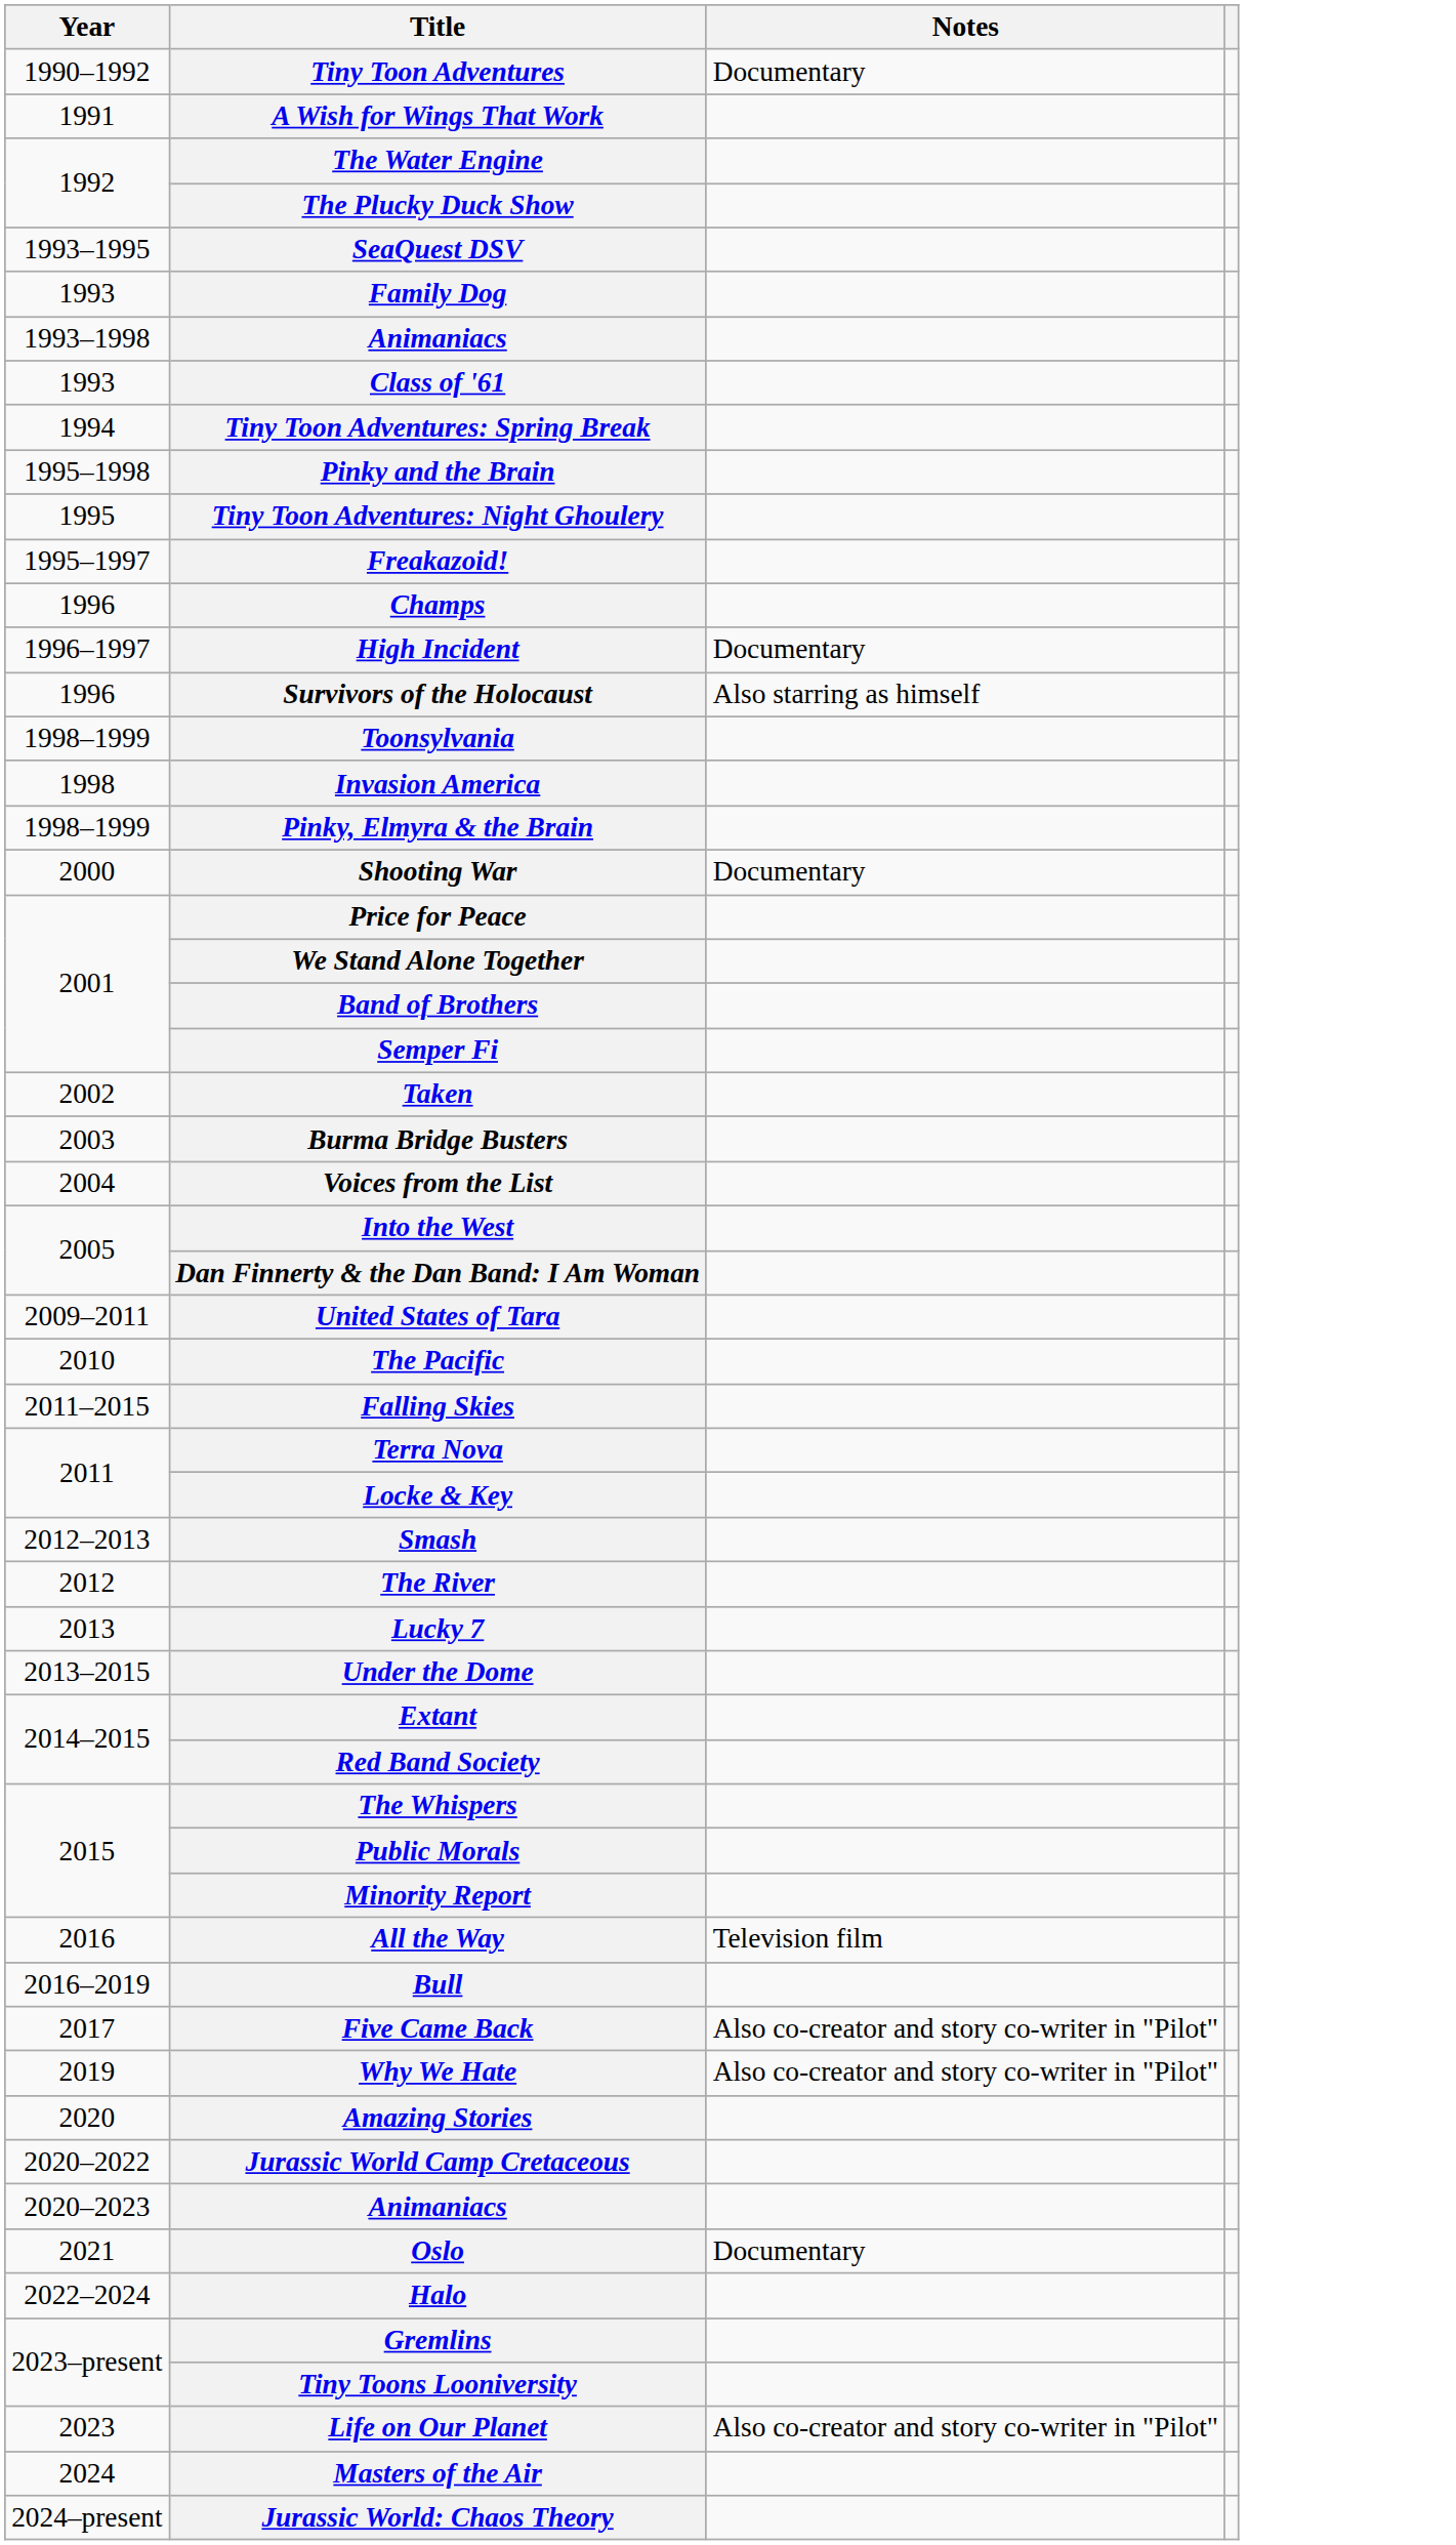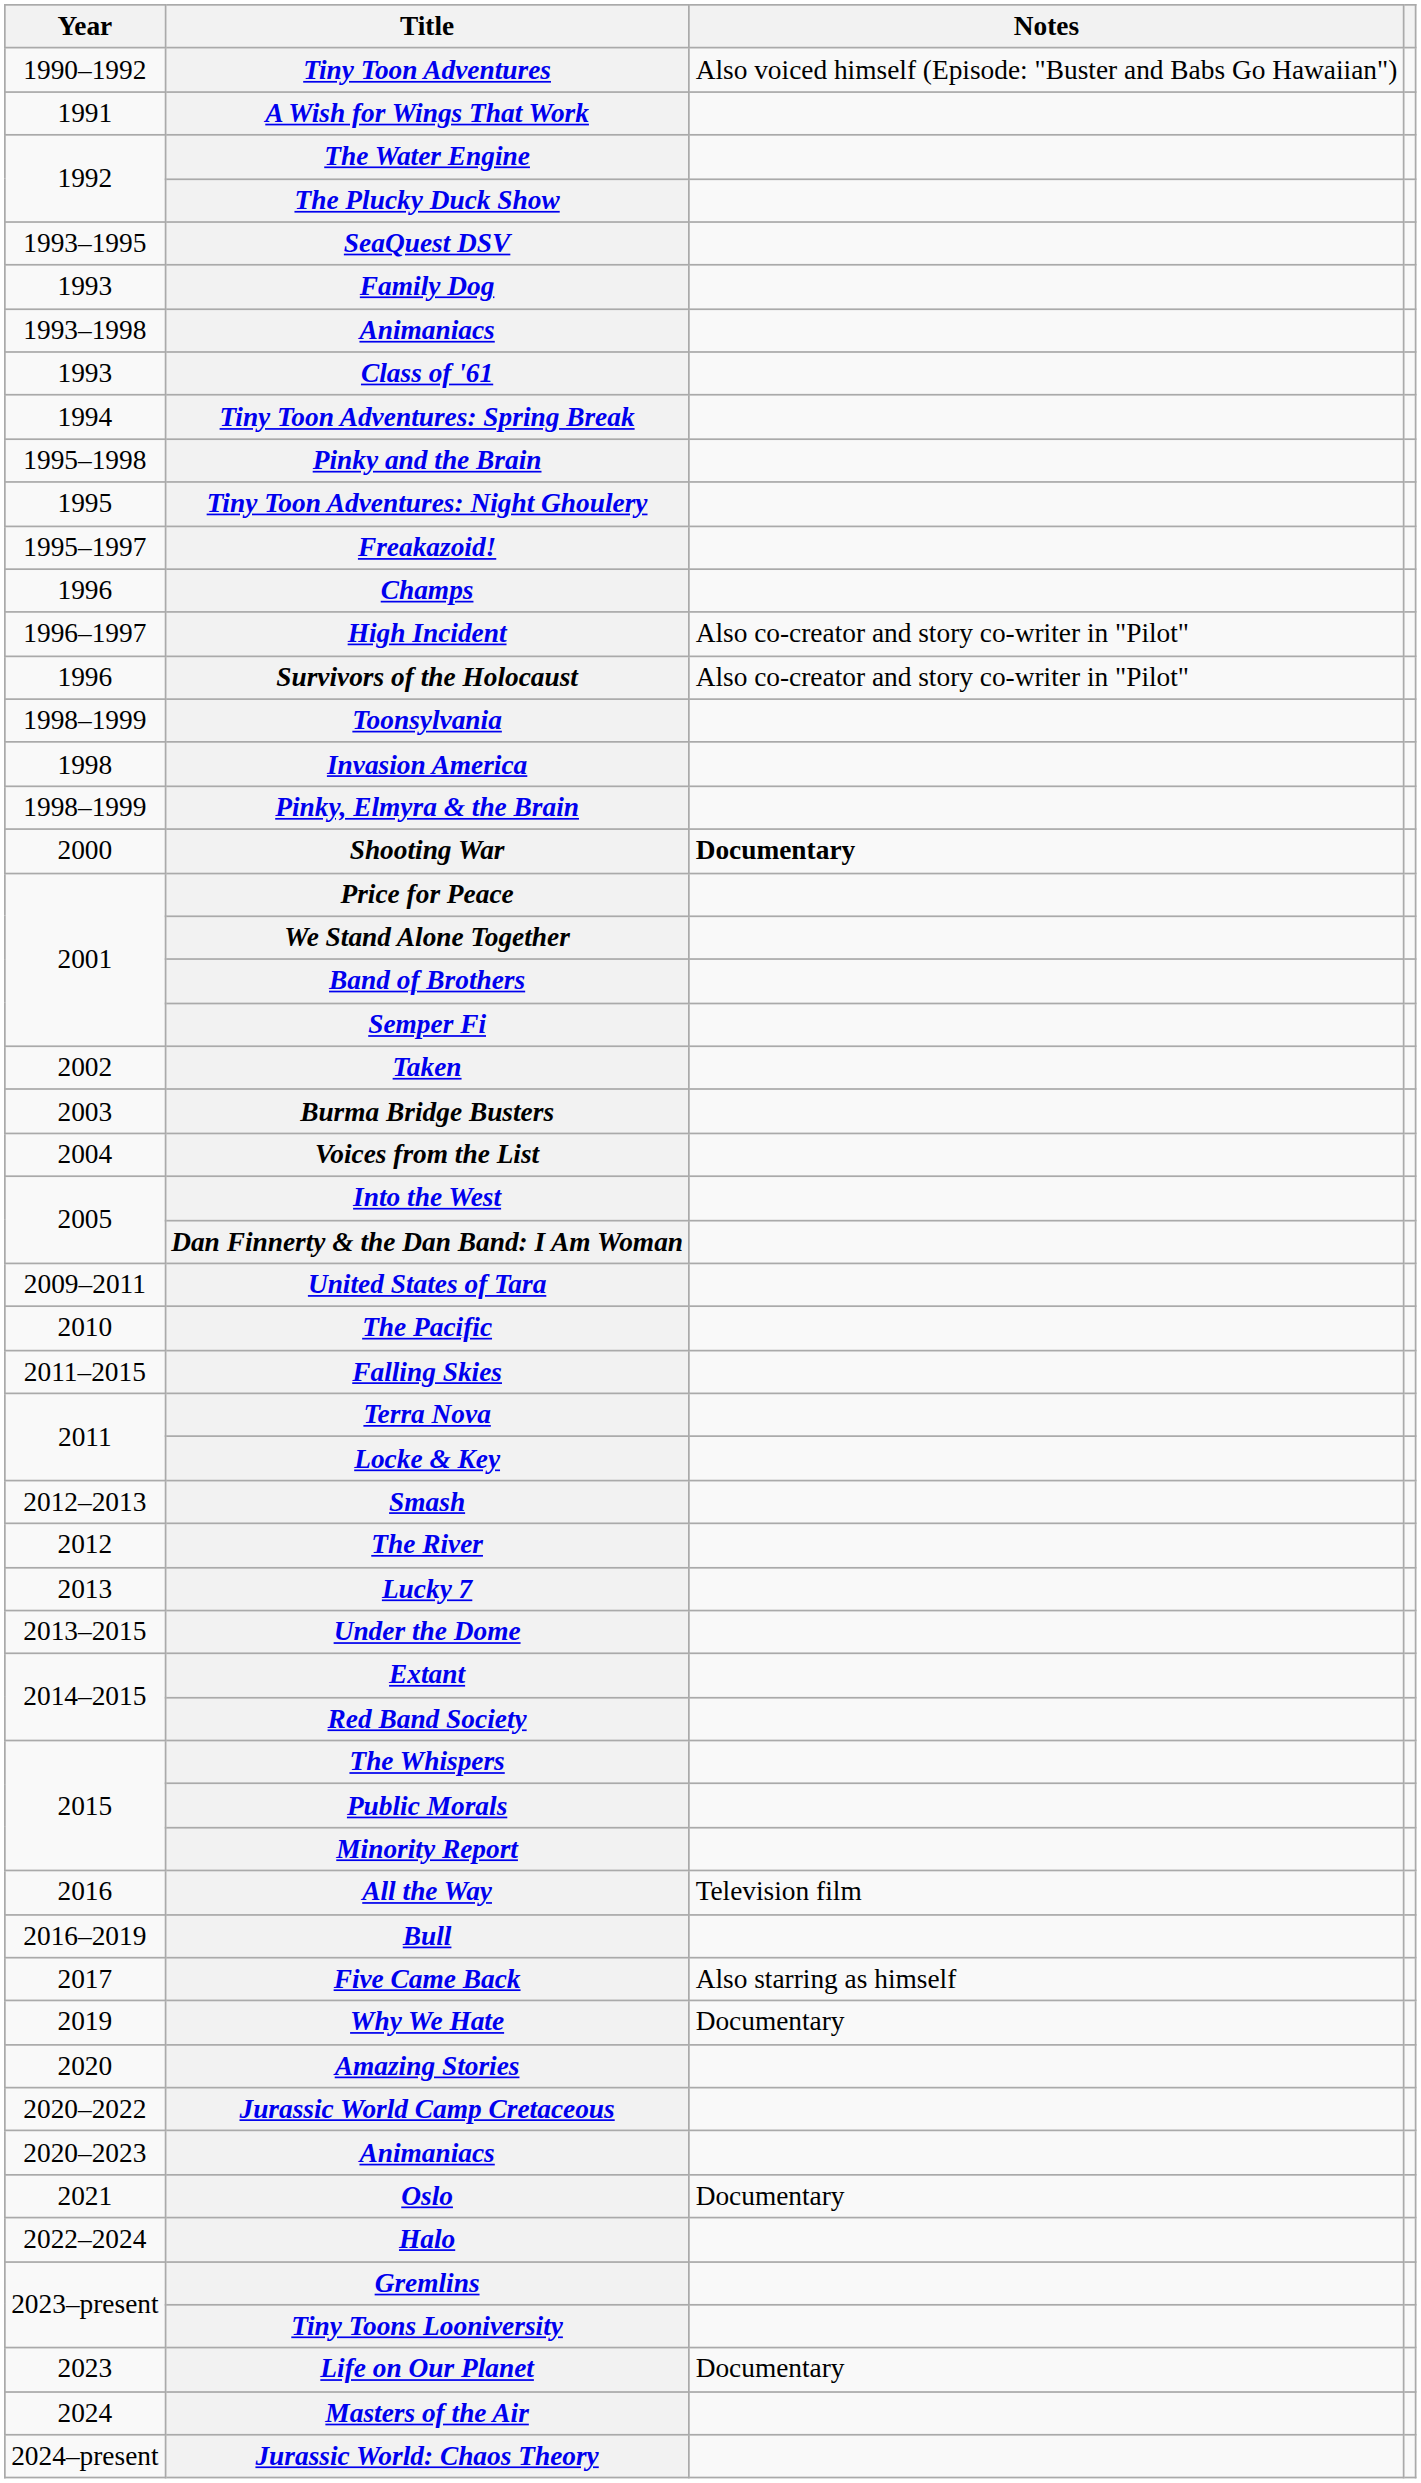Tiny Toon Adventures | Notes: Documentary -> Also voiced himself (Episode: "Buster and Babs Go Hawaiian")
High Incident | Notes: Documentary -> Also co-creator and story co-writer in "Pilot"
Survivors of the Holocaust | Notes: Also starring as himself -> Also co-creator and story co-writer in "Pilot"
Shooting War | Notes: normal -> bold
Five Came Back | Notes: Also co-creator and story co-writer in "Pilot" -> Also starring as himself
Why We Hate | Notes: Also co-creator and story co-writer in "Pilot" -> Documentary
Life on Our Planet | Notes: Also co-creator and story co-writer in "Pilot" -> Documentary
